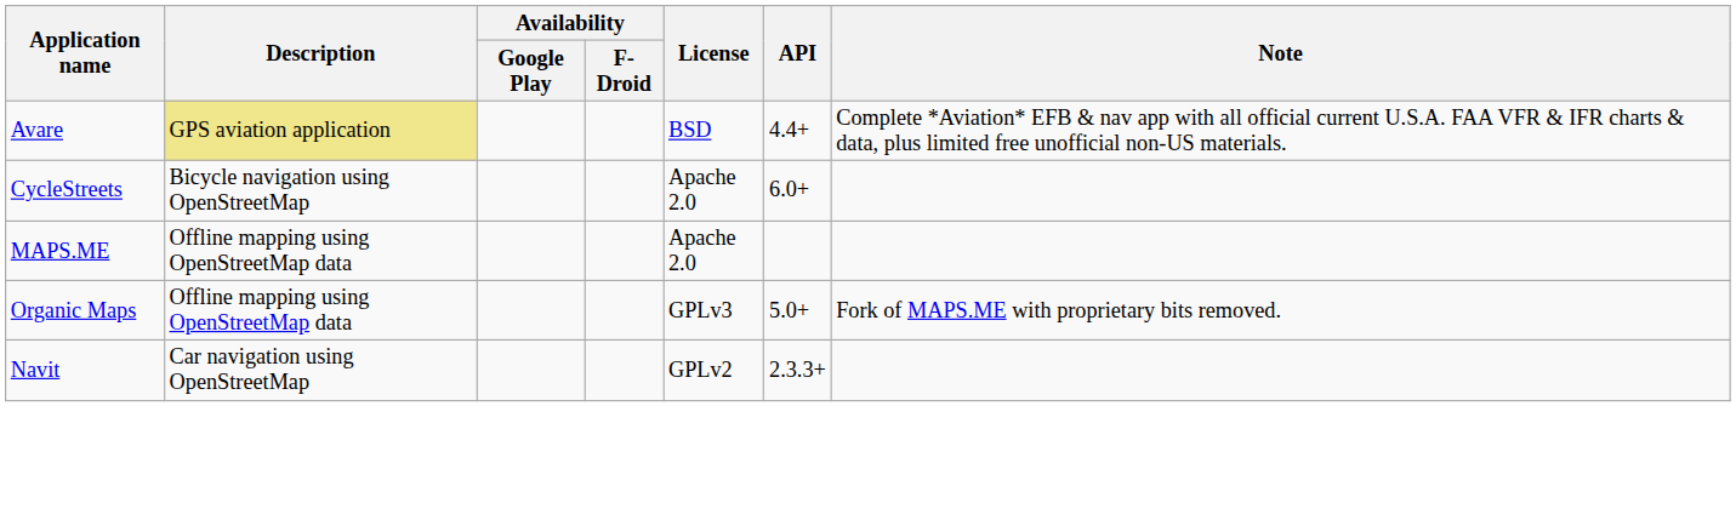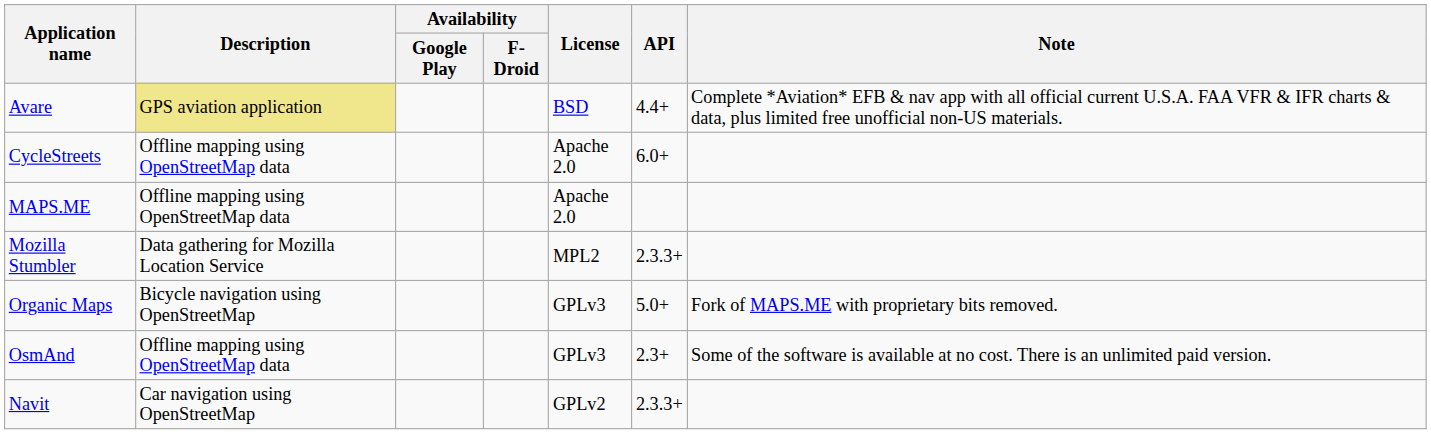CycleStreets | Description: Bicycle navigation using OpenStreetMap -> Offline mapping using OpenStreetMap data
+ row: Mozilla Stumbler | Data gathering for Mozilla Location Service | MPL2 | 2.3.3+
Organic Maps | Description: Offline mapping using OpenStreetMap data -> Bicycle navigation using OpenStreetMap
+ row: OsmAnd | Offline mapping using OpenStreetMap data | GPLv3 | 2.3+ | Some of the software is available at no cost. There is an unlimited paid version.
